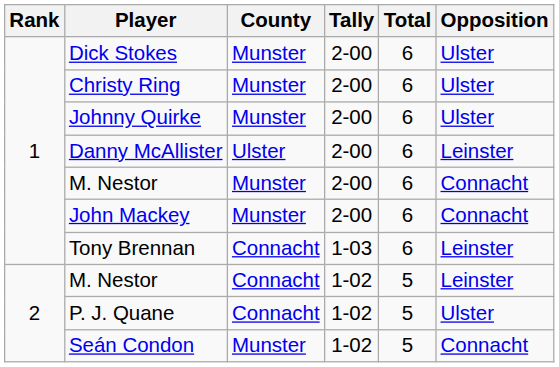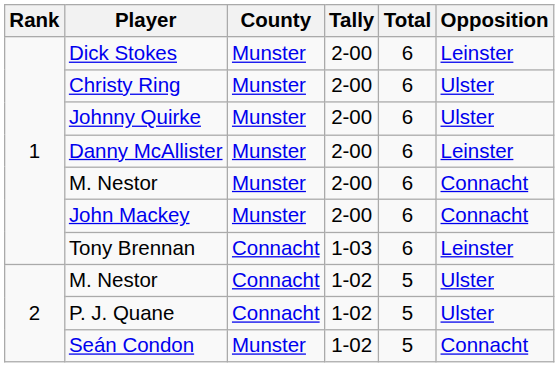Dick Stokes | Opposition: Ulster -> Leinster
Danny McAllister | County: Ulster -> Munster
M. Nestor / 1-02 | Opposition: Leinster -> Ulster
